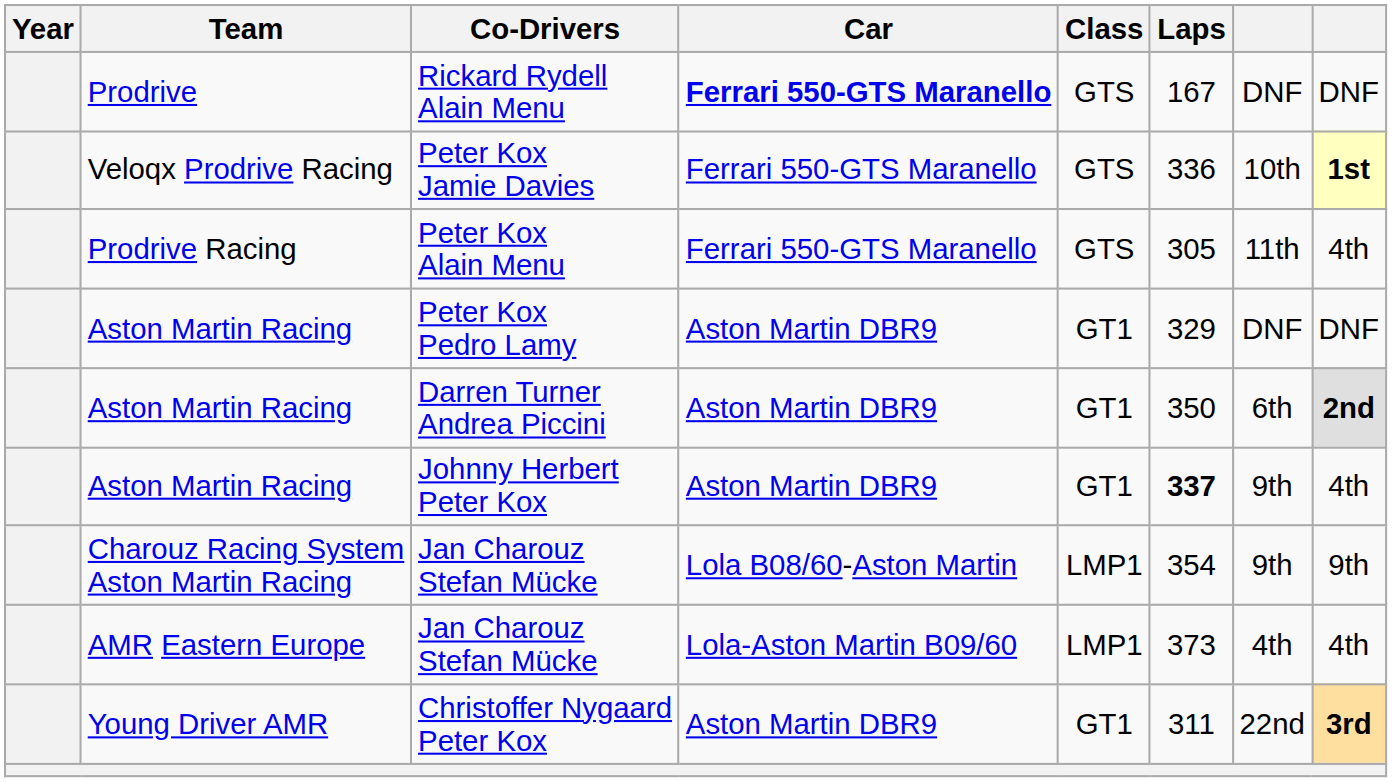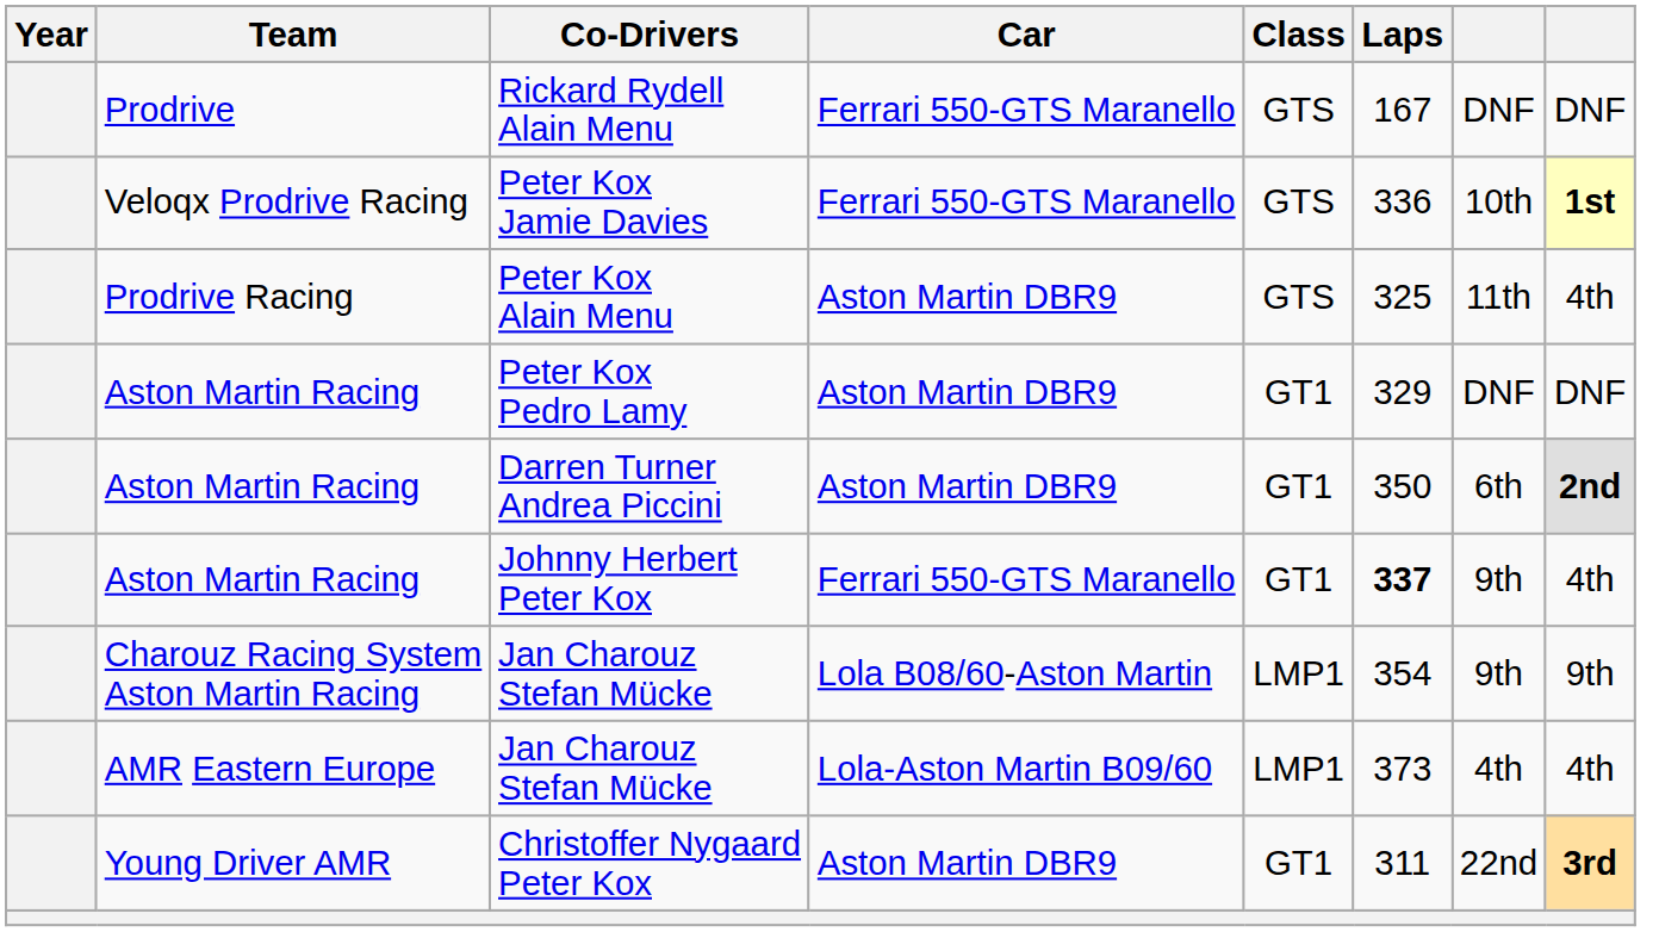Rickard Rydell Alain Menu | Car: bold -> normal
Peter Kox Alain Menu | Car: Ferrari 550-GTS Maranello -> Aston Martin DBR9
Peter Kox Alain Menu | Laps: 305 -> 325
Johnny Herbert Peter Kox | Car: Aston Martin DBR9 -> Ferrari 550-GTS Maranello
